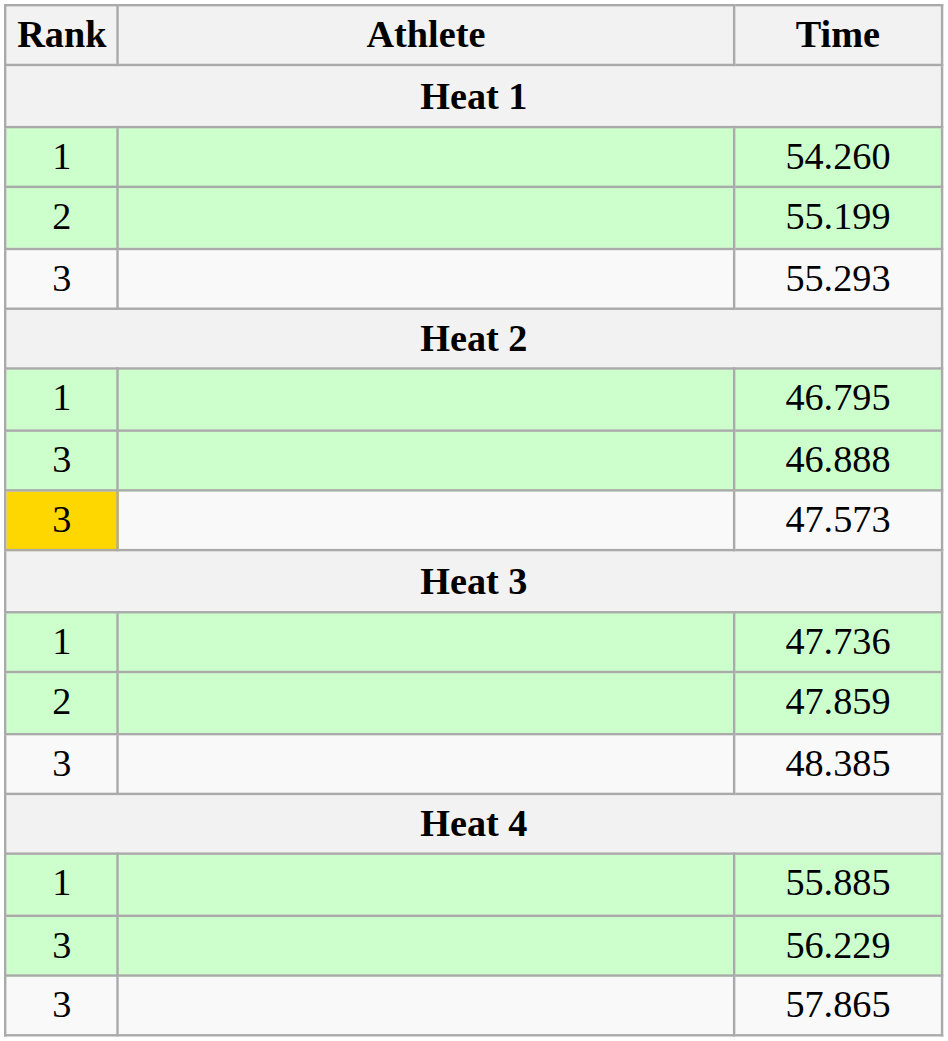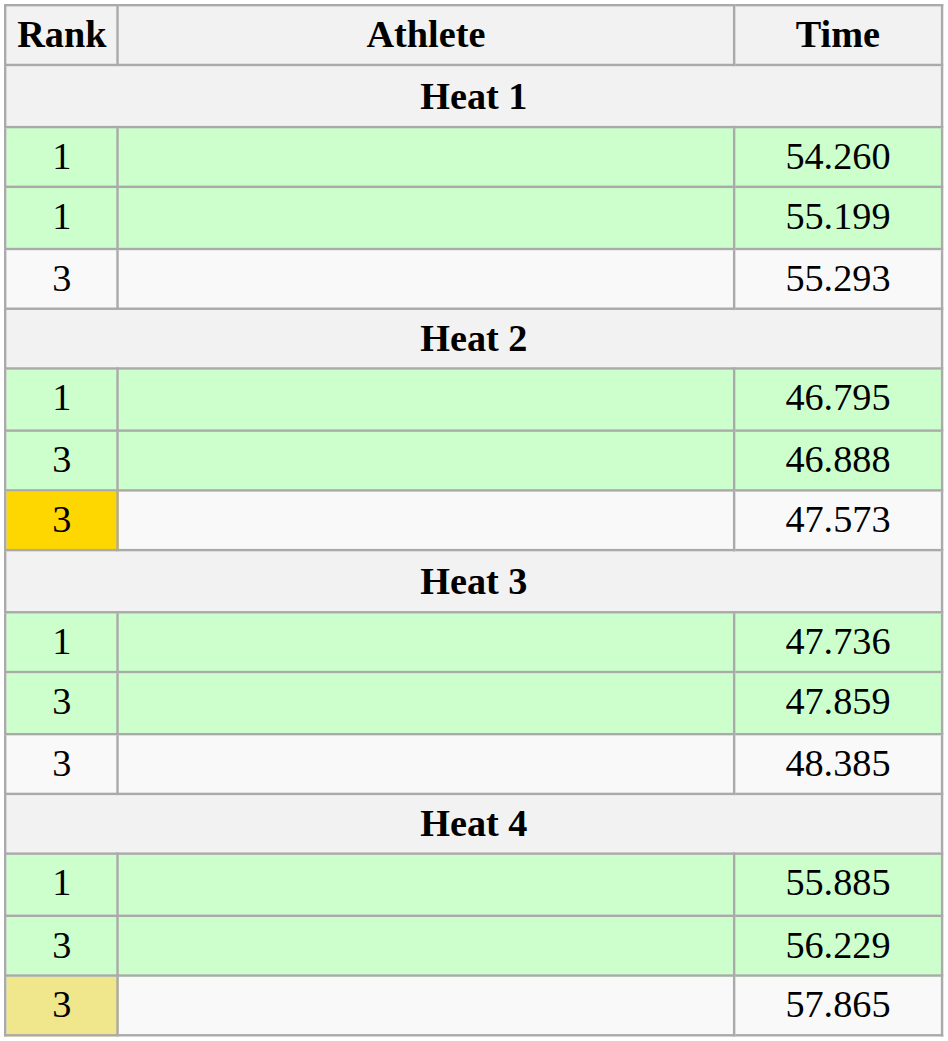55.199 | Rank: 2 -> 1
47.859 | Rank: 2 -> 3
57.865 | Rank: no background -> khaki background
